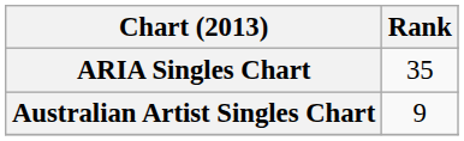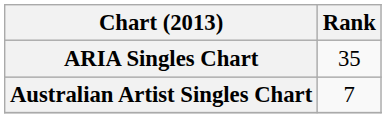Australian Artist Singles Chart | Rank: 9 -> 7
